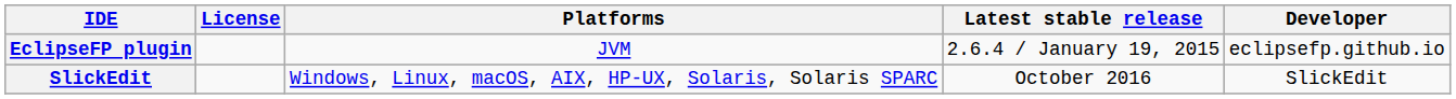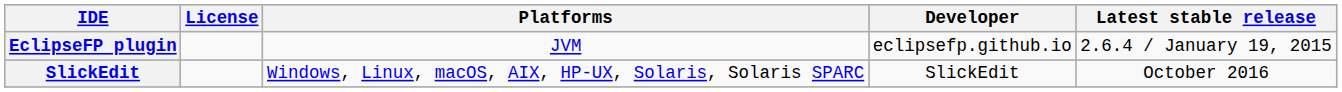columns swapped: Latest stable release <-> Developer
